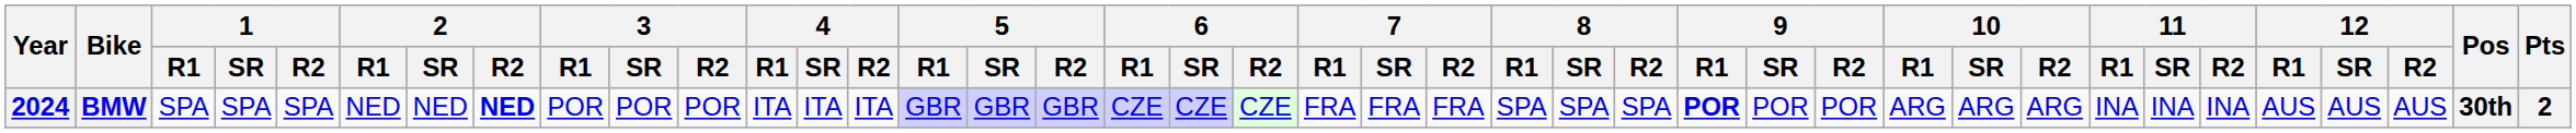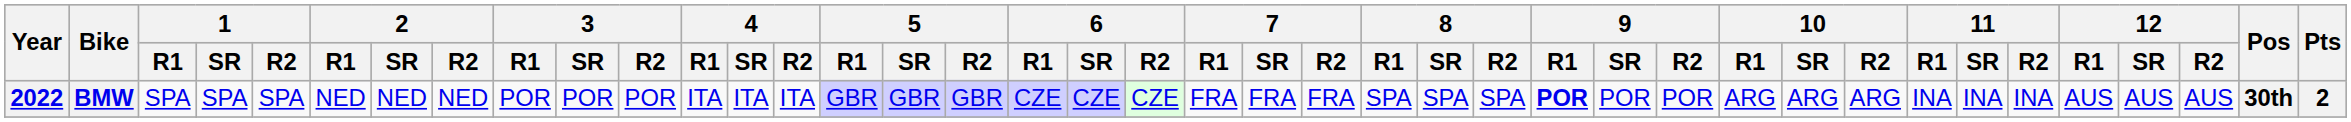BMW | Year: 2024 -> 2022
BMW | 2 / R2: bold -> normal
